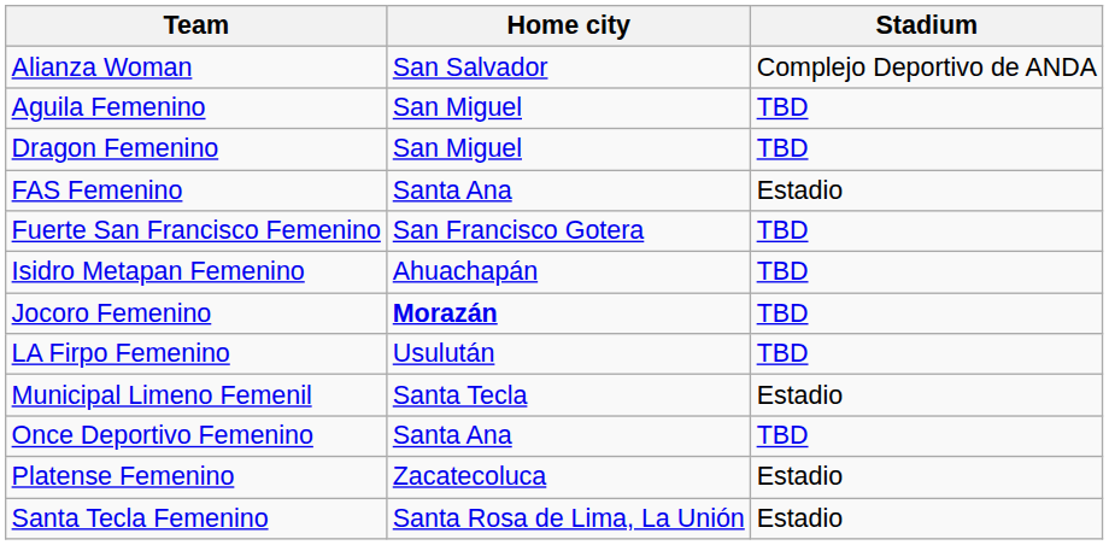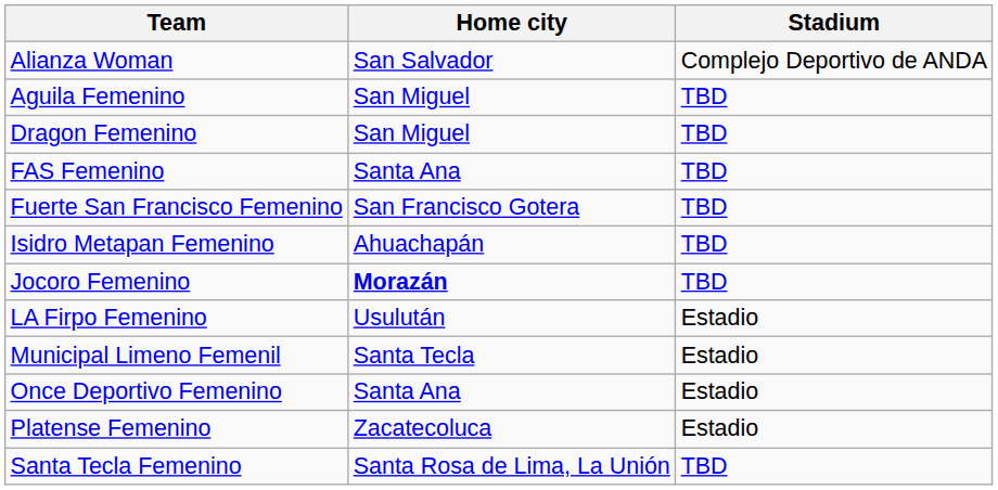FAS Femenino | Stadium: Estadio -> TBD
LA Firpo Femenino | Stadium: TBD -> Estadio
Once Deportivo Femenino | Stadium: TBD -> Estadio
Santa Tecla Femenino | Stadium: Estadio -> TBD
